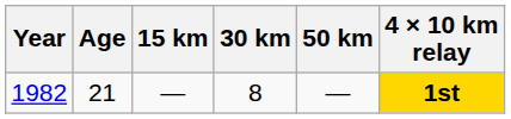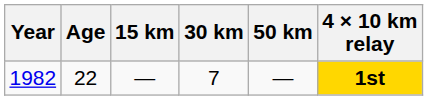1982 | Age: 21 -> 22
1982 | 30 km: 8 -> 7
